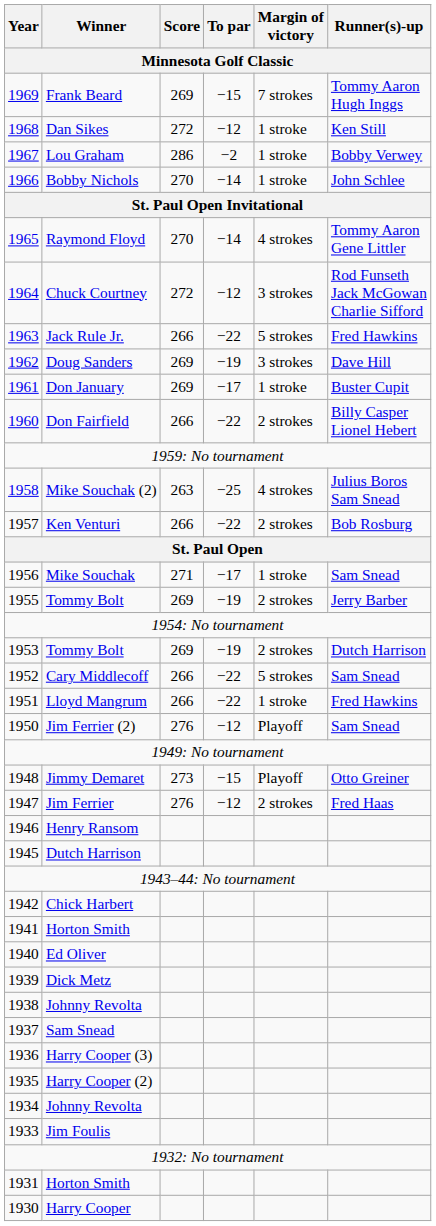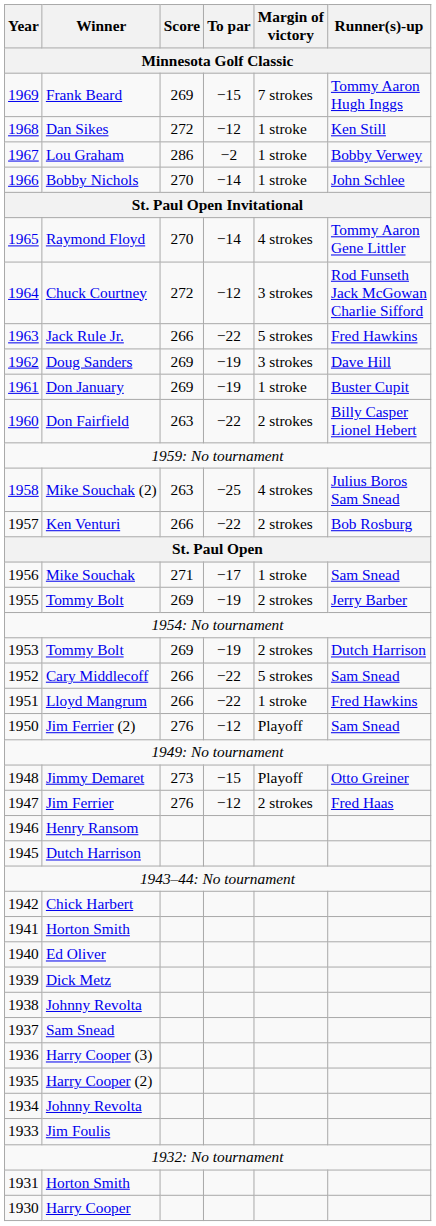Don January | To par: −17 -> −19
Don Fairfield | Score: 266 -> 263
